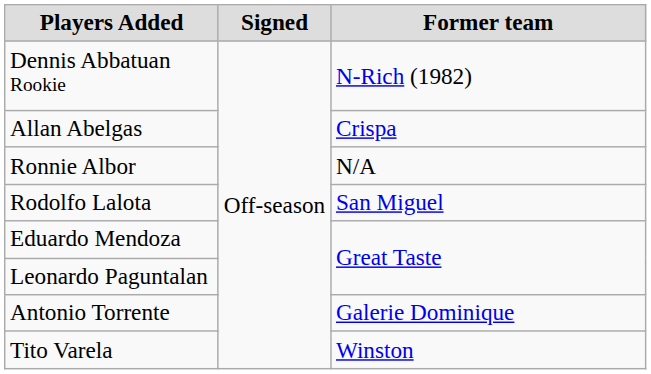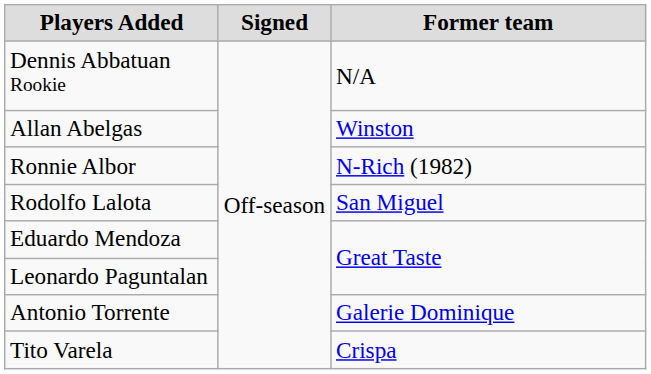Dennis Abbatuan Rookie | Former team: N-Rich (1982) -> N/A
Allan Abelgas | Former team: Crispa -> Winston
Ronnie Albor | Former team: N/A -> N-Rich (1982)
Tito Varela | Former team: Winston -> Crispa
